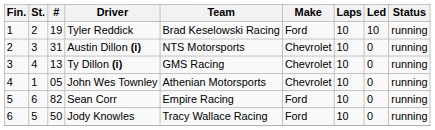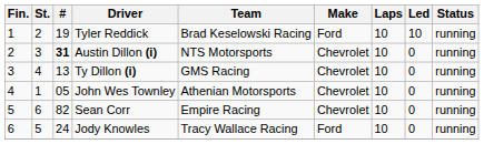Austin Dillon (i) | #: normal -> bold
Sean Corr | Make: Ford -> Chevrolet
Jody Knowles | #: 50 -> 24
